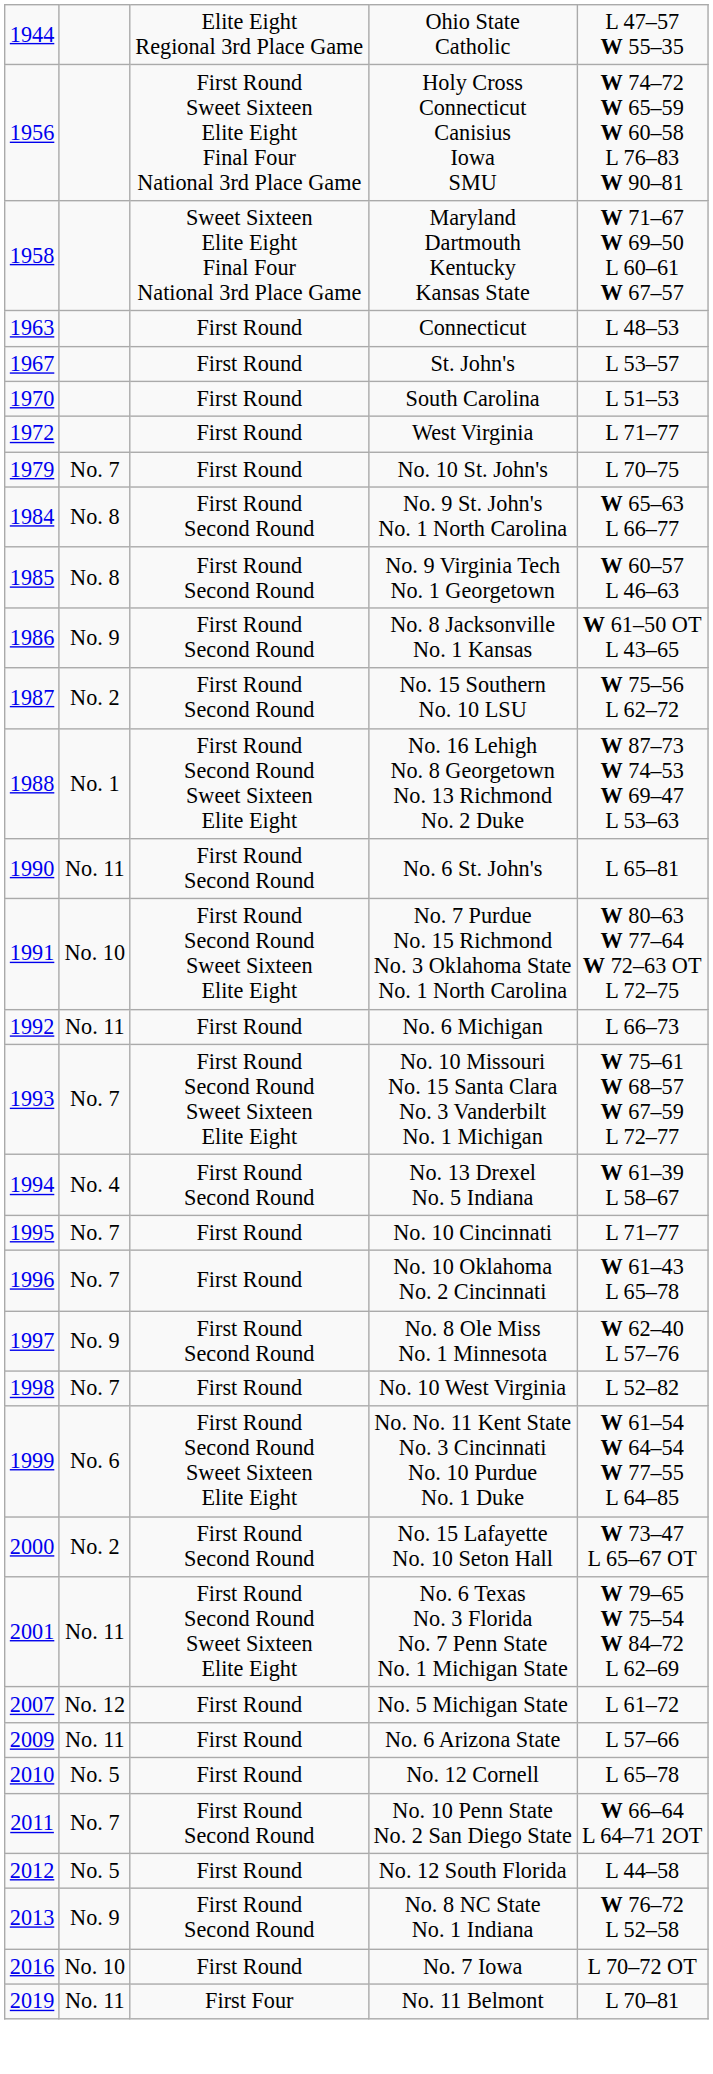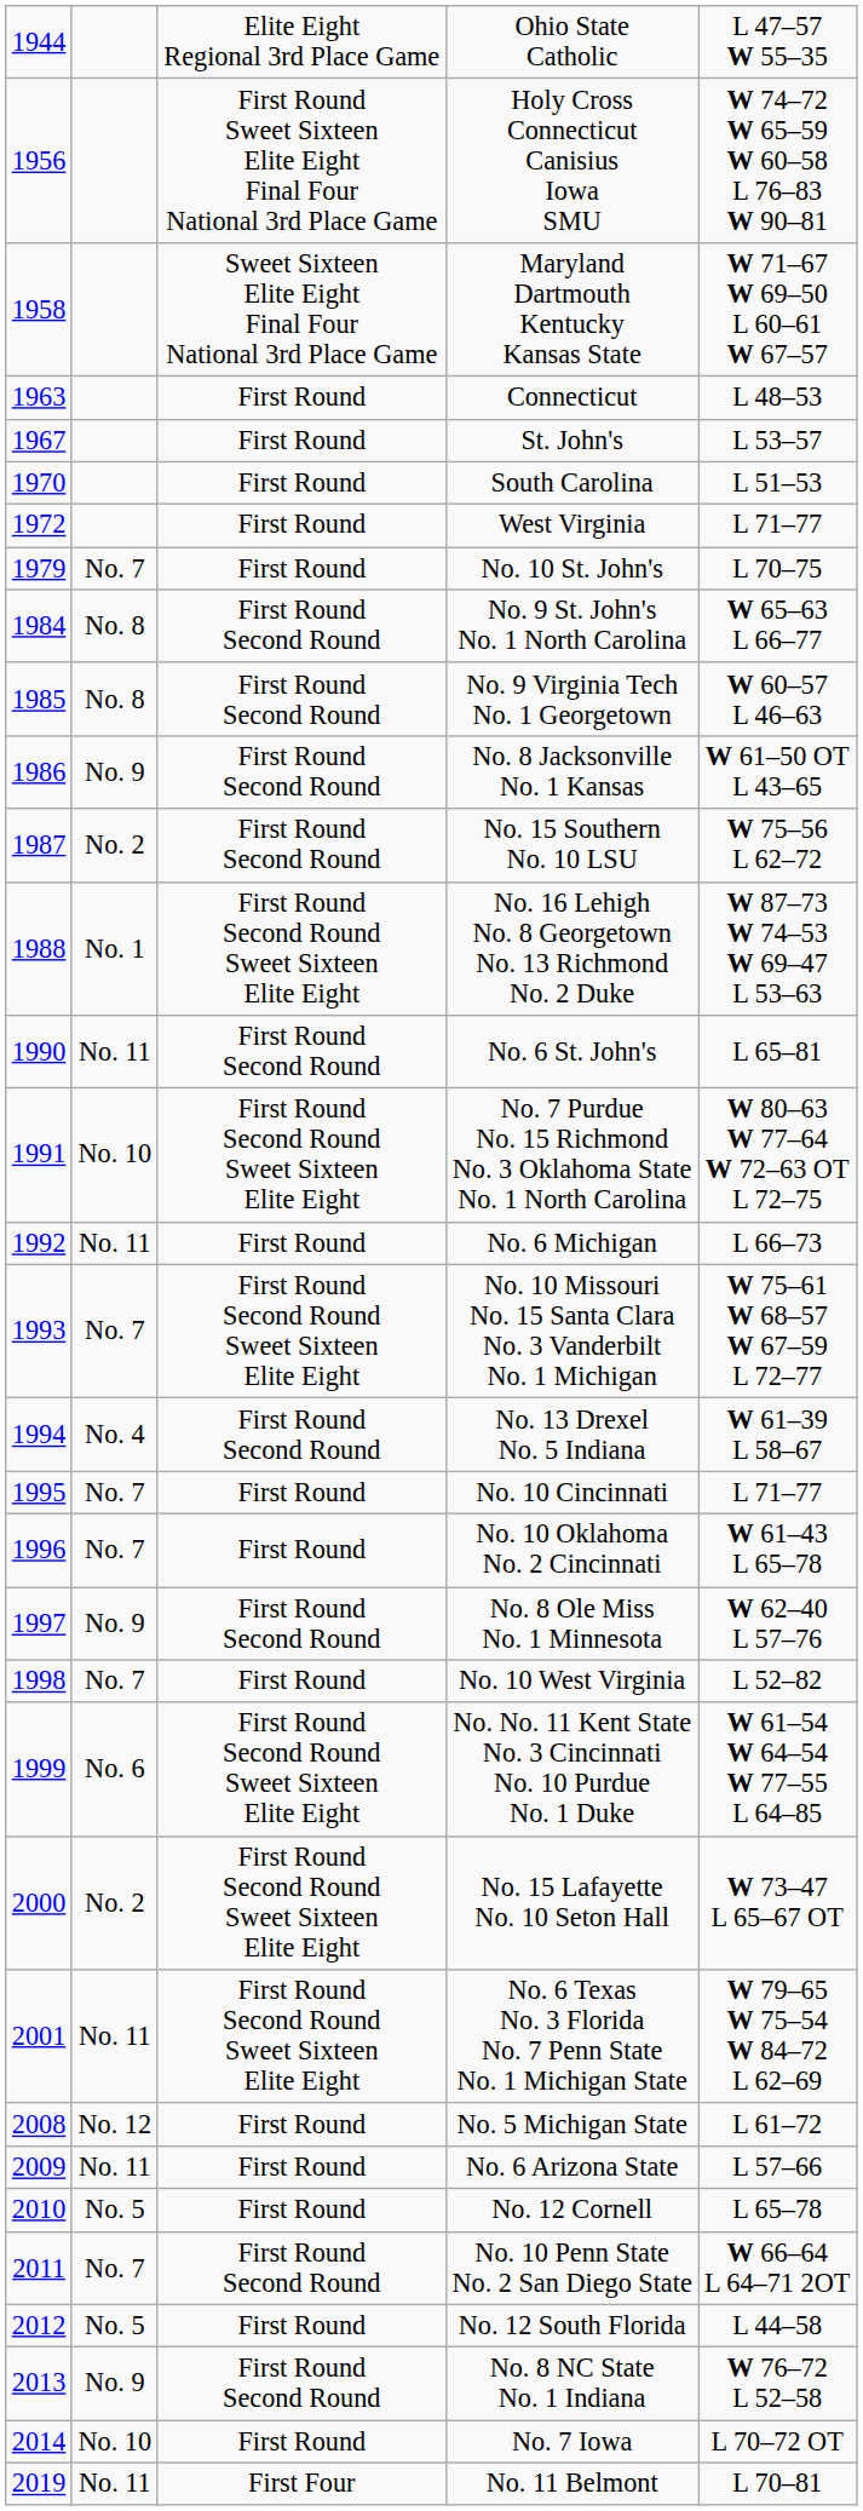No. 15 Lafayette No. 10 Seton Hall | column 3: First Round Second Round -> First Round Second Round Sweet Sixteen Elite Eight
No. 5 Michigan State | column 1: 2007 -> 2008
No. 7 Iowa | column 1: 2016 -> 2014
